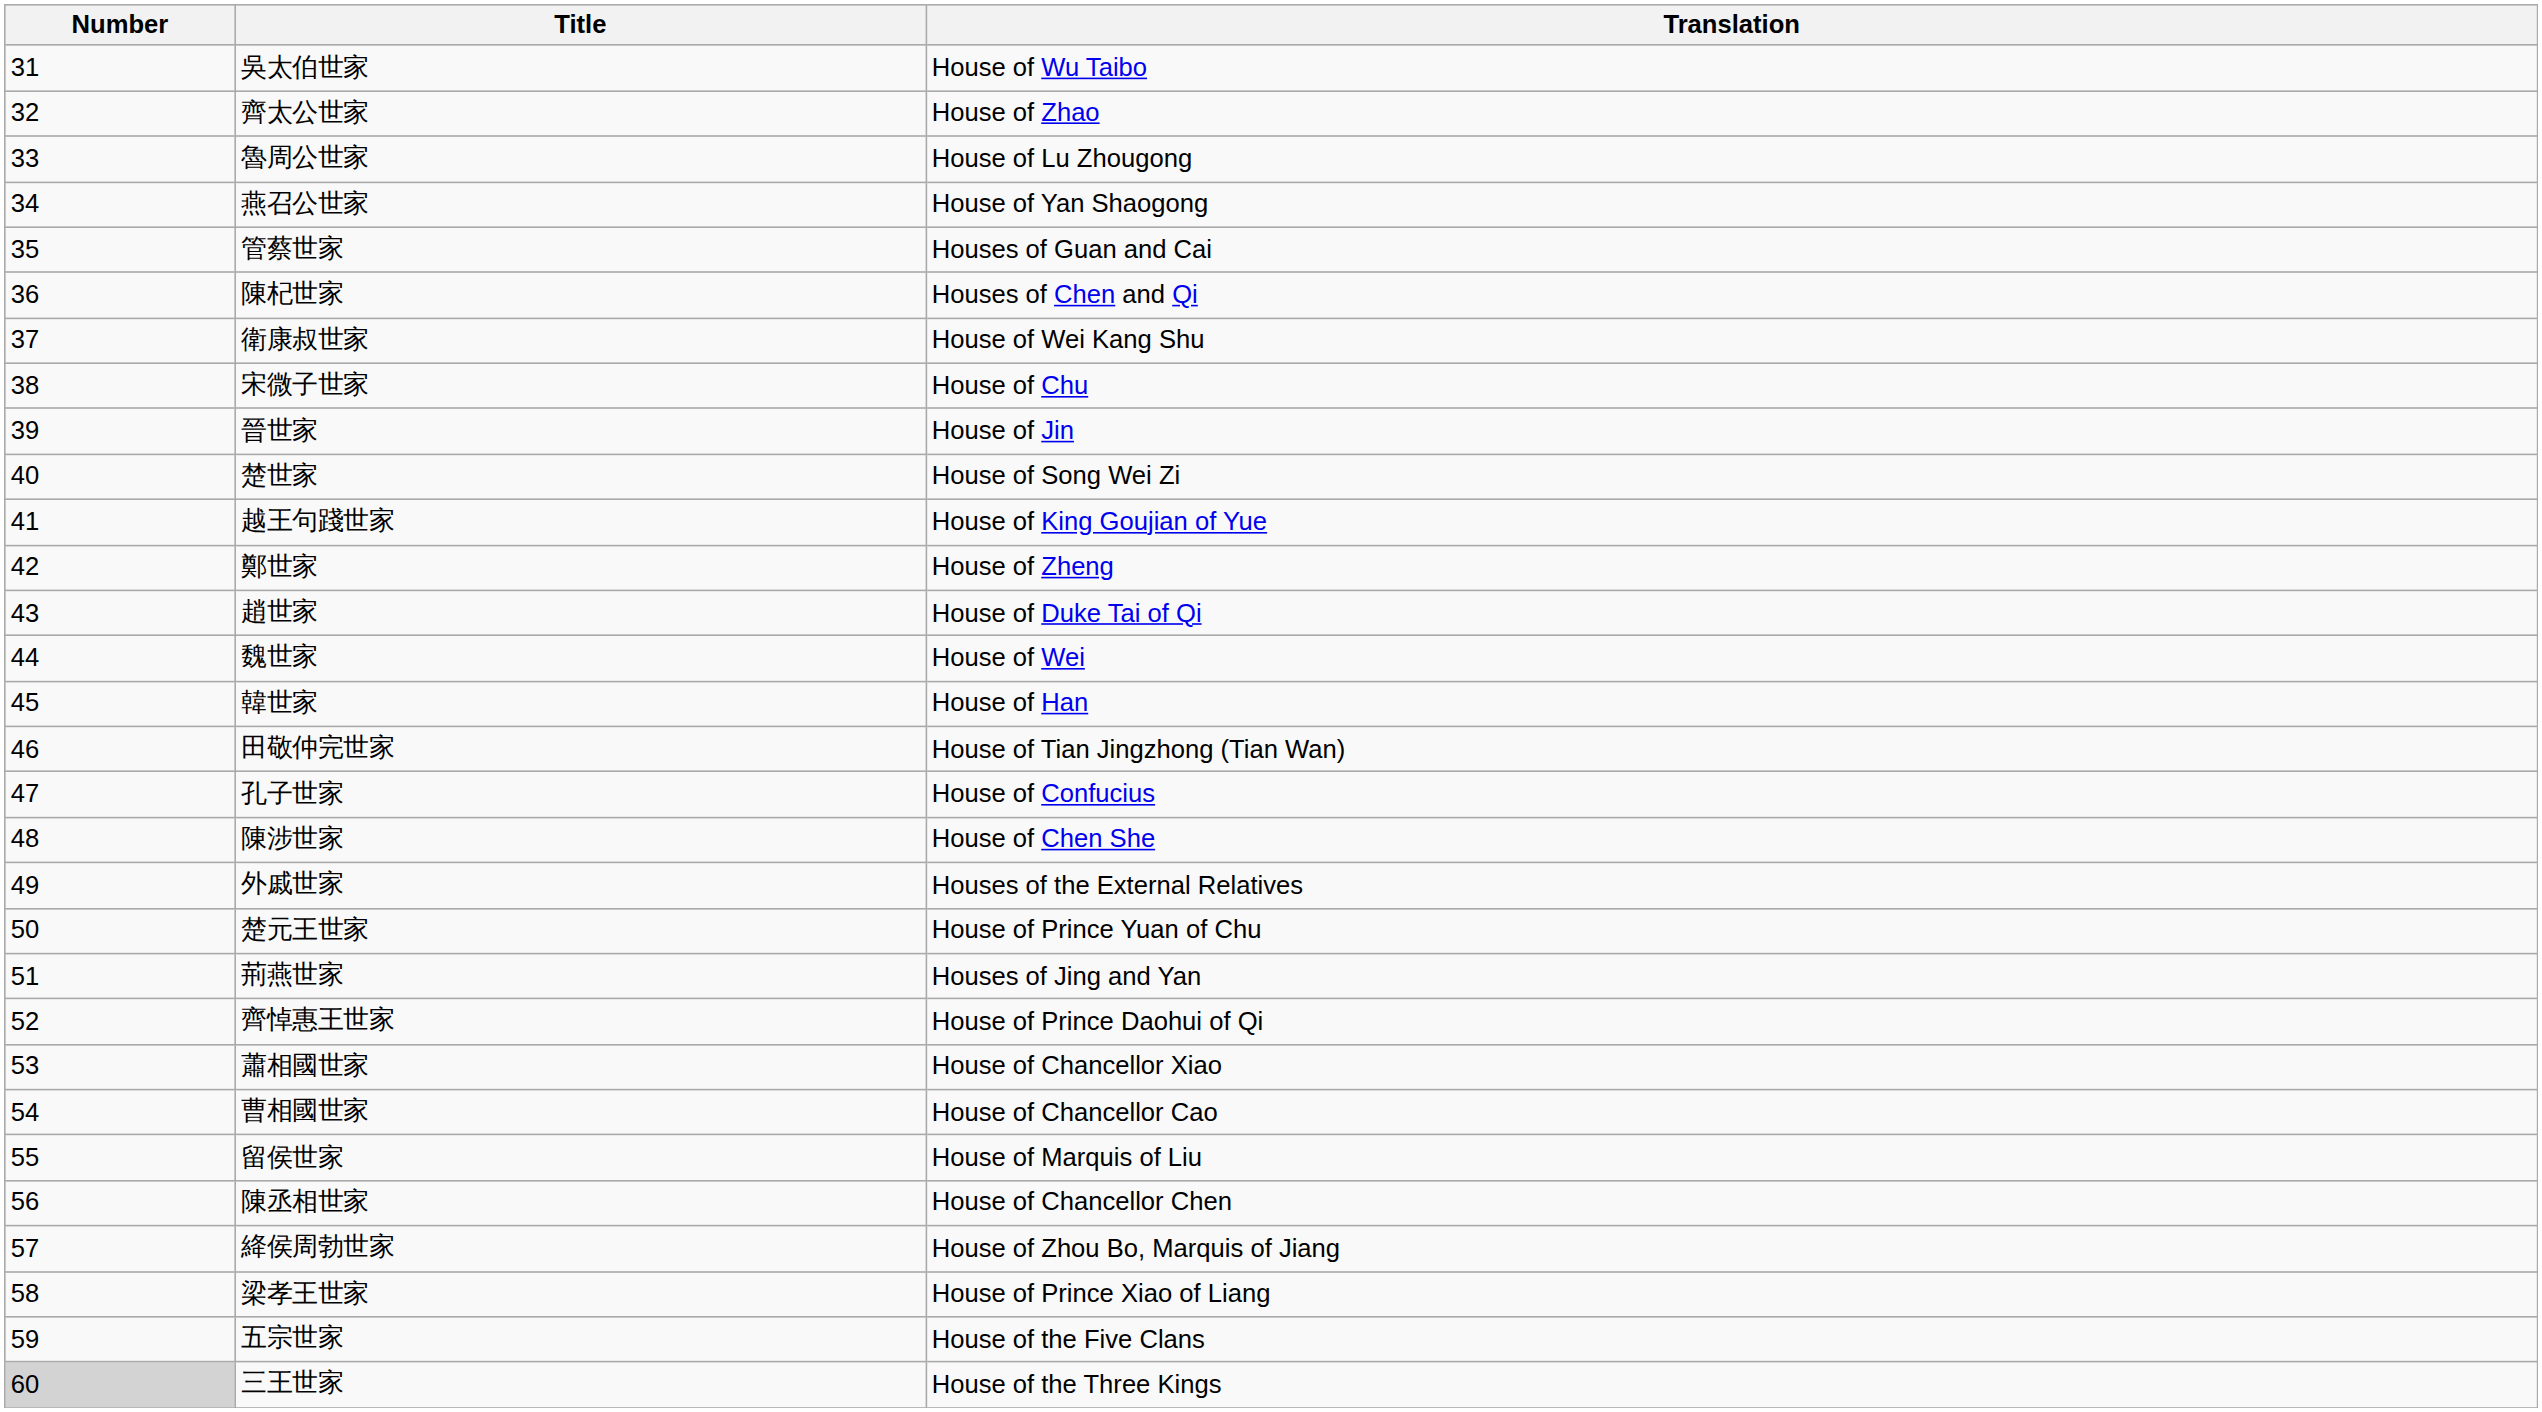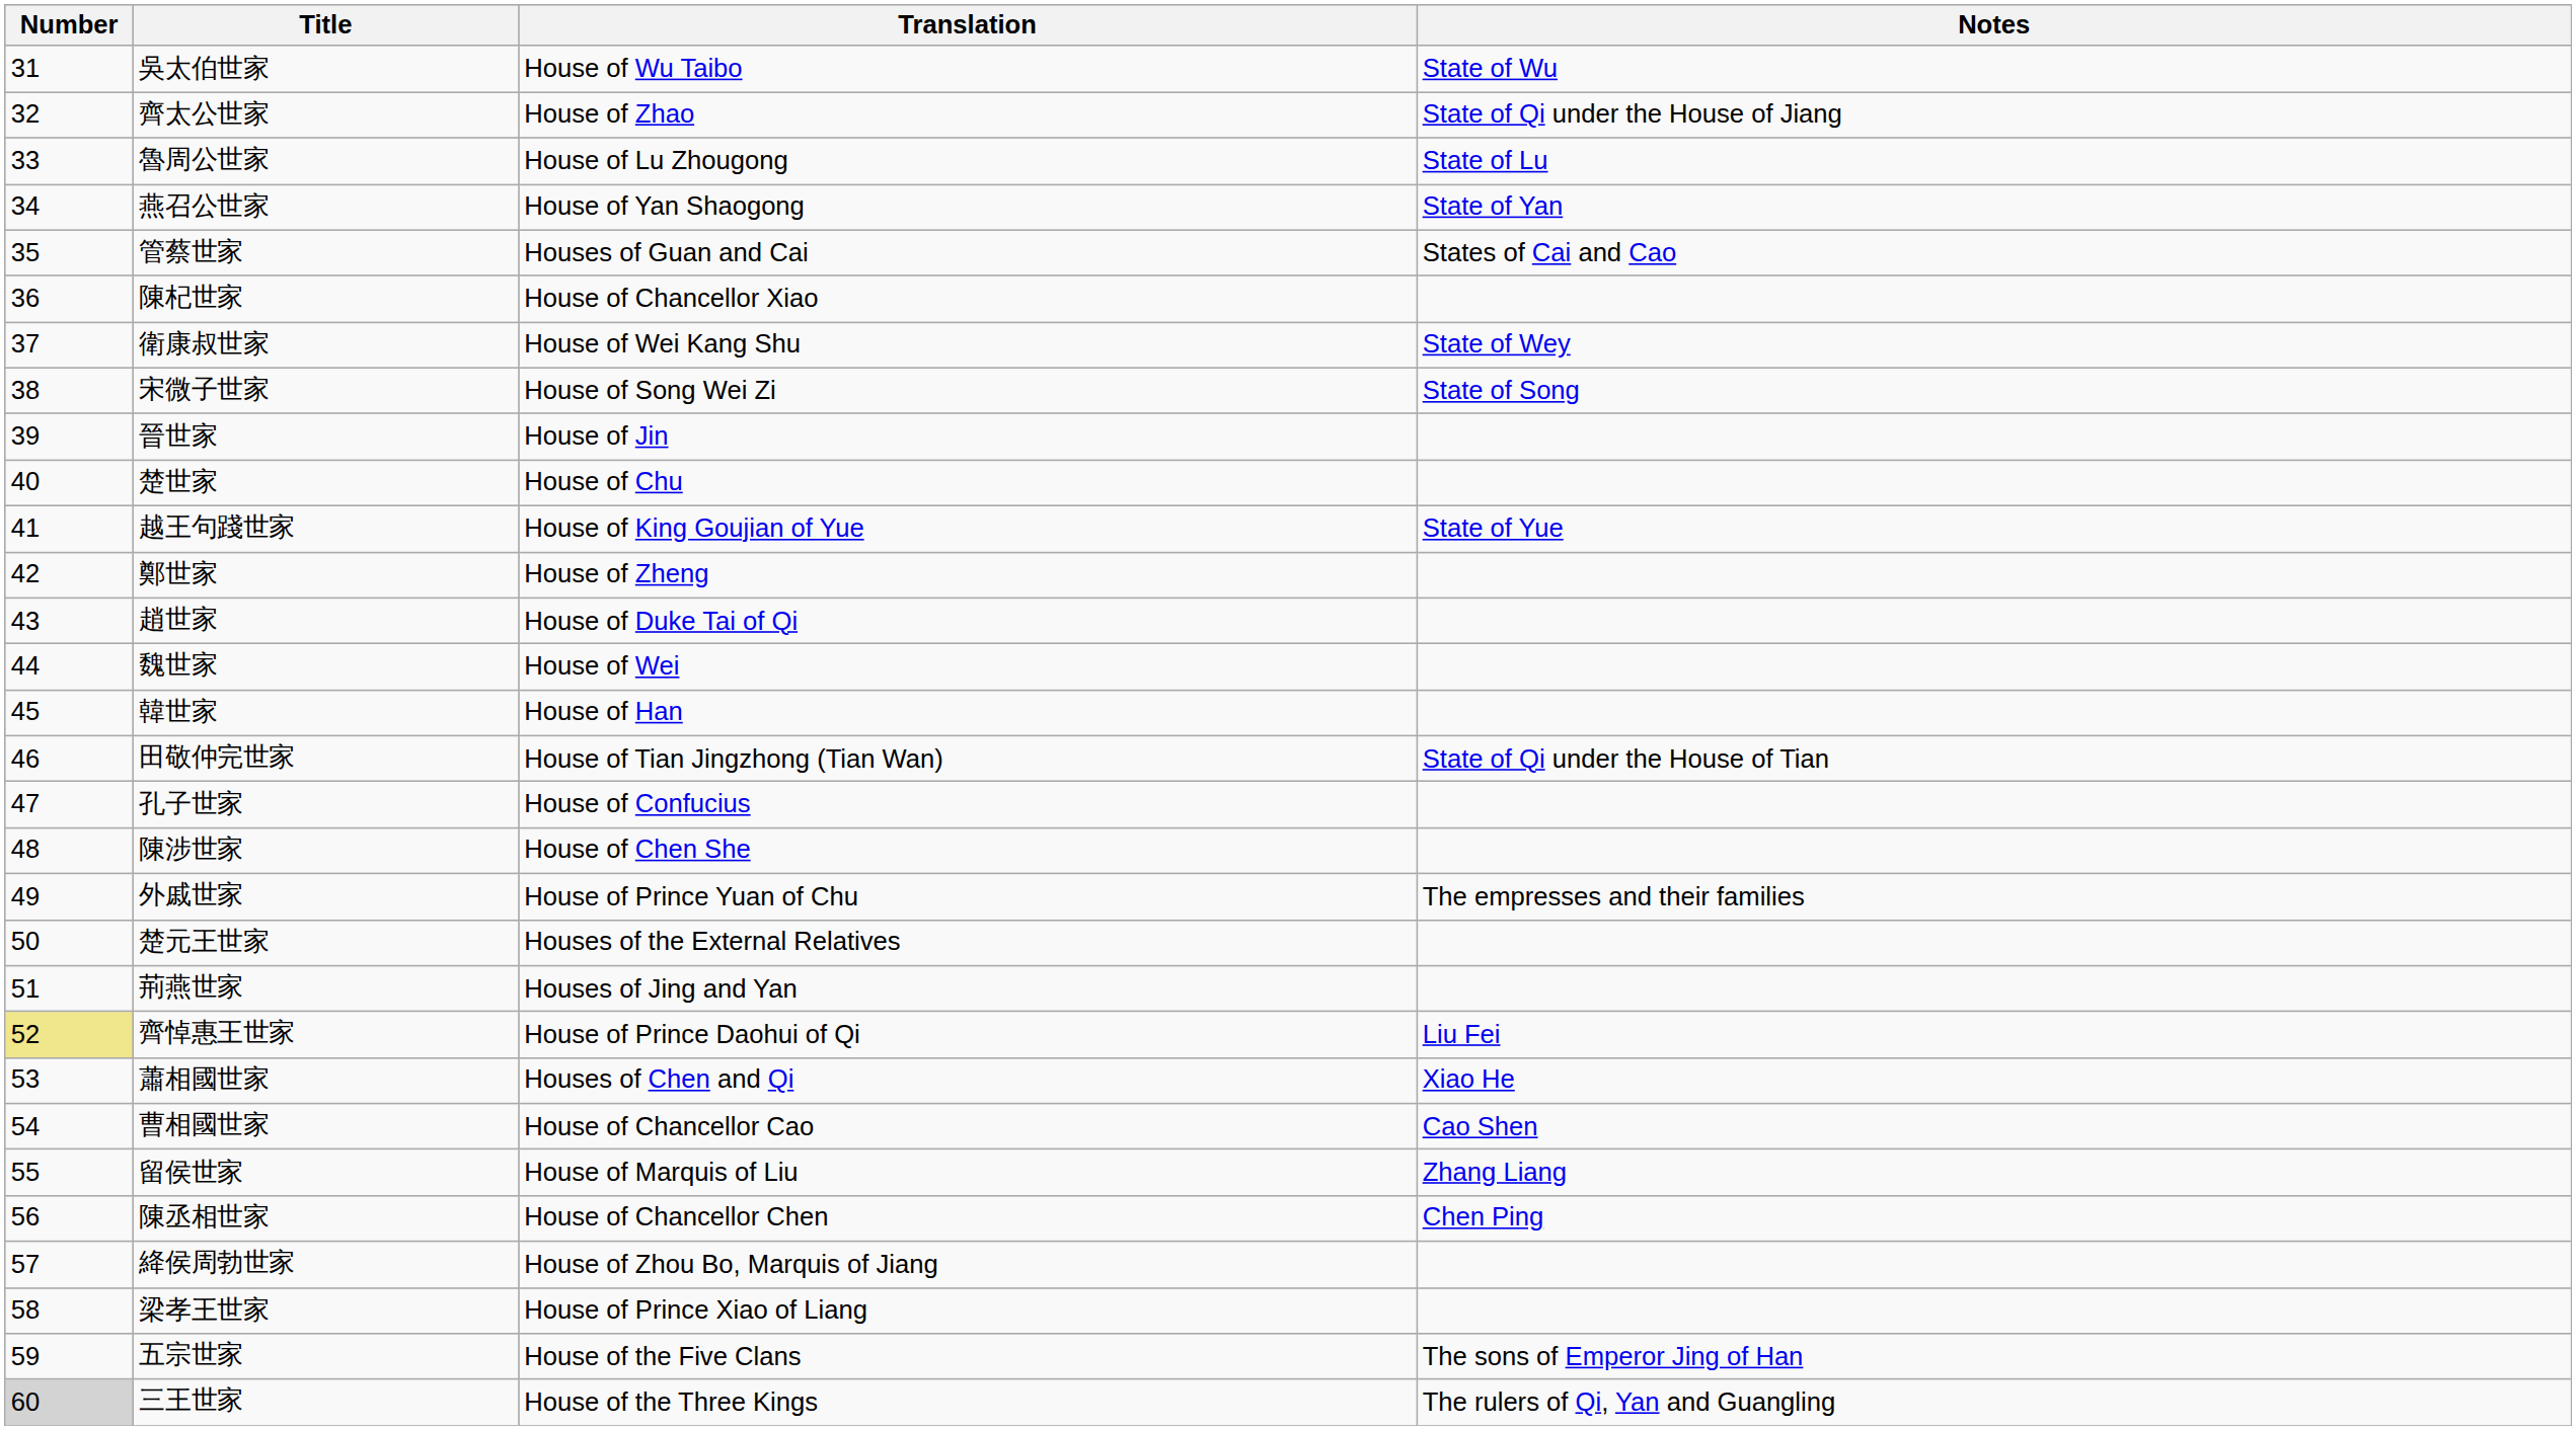+ column: Notes | State of Wu | State of Qi under the House of Jiang | State of Lu | State of Yan | States of Cai and Cao | State of Wey | State of Song | State of Yue | State of Qi under the House of Tian | The empresses and their families | Liu Fei | Xiao He | Cao Shen | Zhang Liang | Chen Ping | The sons of Emperor Jing of Han | The rulers of Qi, Yan and Guangling
陳杞世家 | Translation: Houses of Chen and Qi -> House of Chancellor Xiao
宋微子世家 | Translation: House of Chu -> House of Song Wei Zi
楚世家 | Translation: House of Song Wei Zi -> House of Chu
外戚世家 | Translation: Houses of the External Relatives -> House of Prince Yuan of Chu
楚元王世家 | Translation: House of Prince Yuan of Chu -> Houses of the External Relatives
齊悼惠王世家 | Number: no background -> khaki background
蕭相國世家 | Translation: House of Chancellor Xiao -> Houses of Chen and Qi
